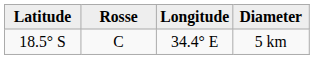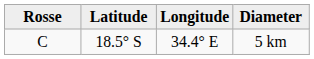columns swapped: Rosse <-> Latitude
